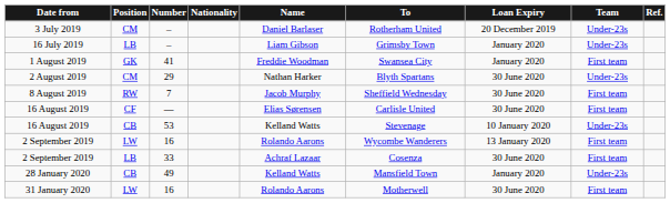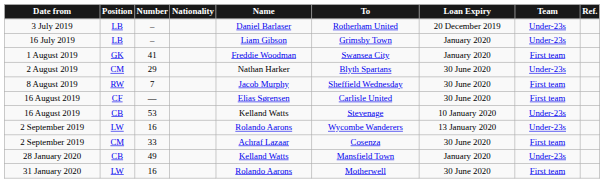3 July 2019 | Position: CM -> LB
2 September 2019 / 16 | Team: First team -> Under-23s
2 September 2019 / 33 | Position: LB -> CM
